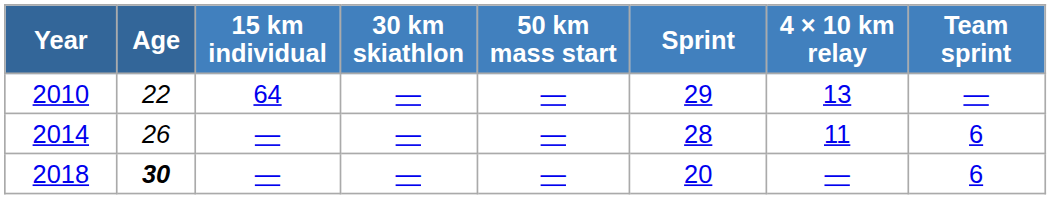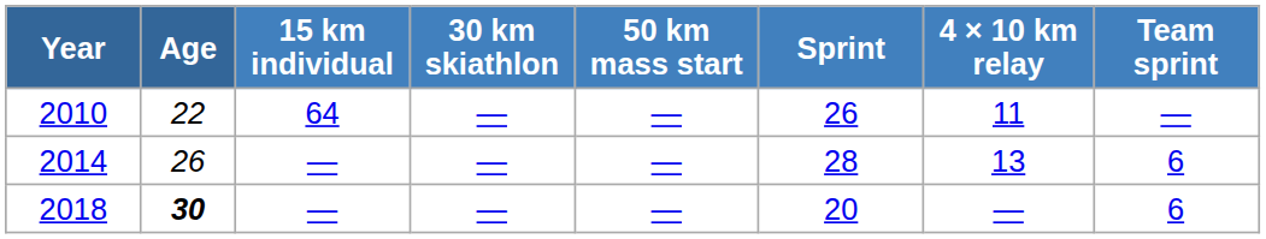2010 | Sprint: 29 -> 26
2010 | 4 × 10 km relay: 13 -> 11
2014 | 4 × 10 km relay: 11 -> 13
